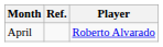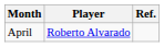columns swapped: Player <-> Ref.
